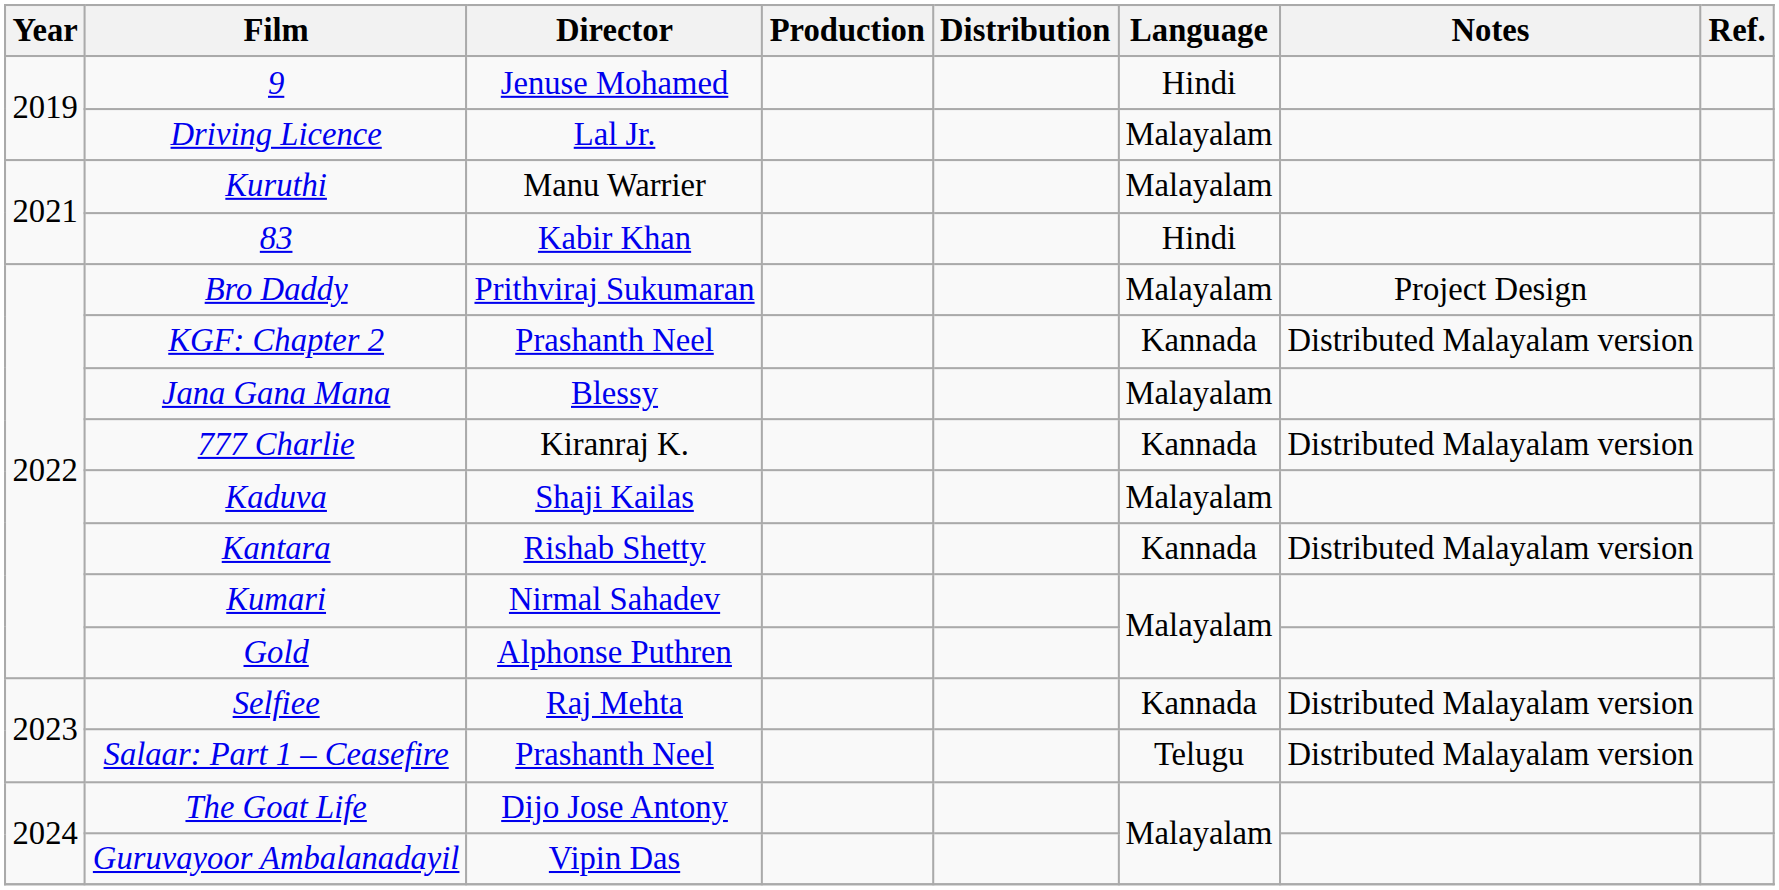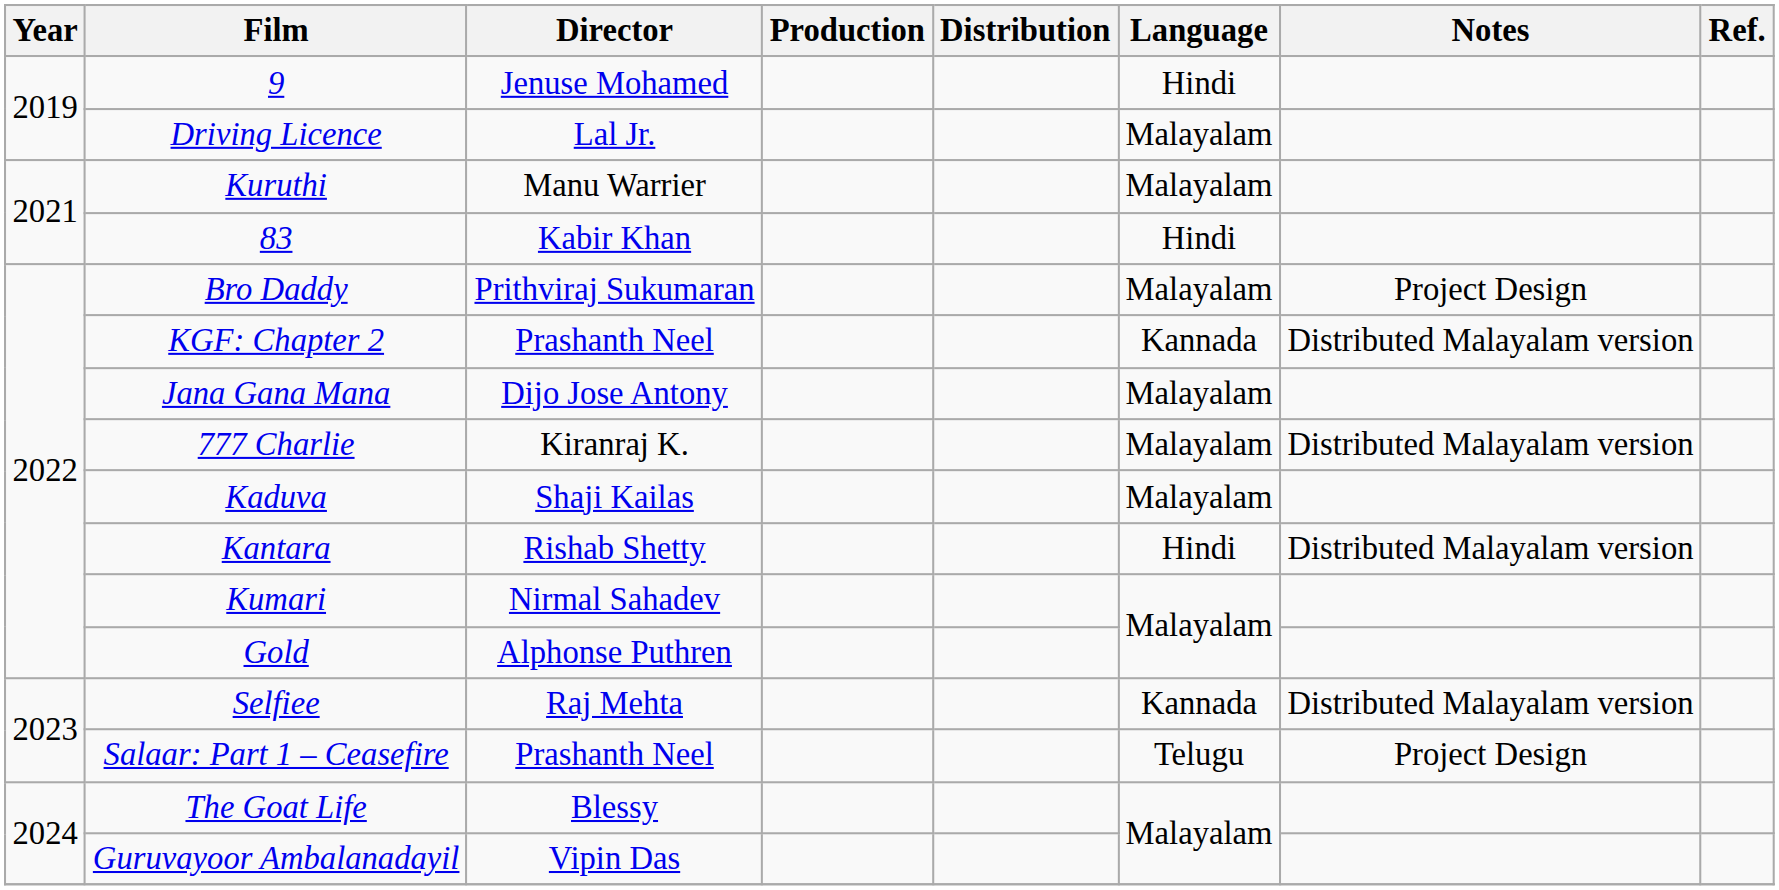Jana Gana Mana | Director: Blessy -> Dijo Jose Antony
777 Charlie | Language: Kannada -> Malayalam
Kantara | Language: Kannada -> Hindi
Salaar: Part 1 – Ceasefire | Notes: Distributed Malayalam version -> Project Design
The Goat Life | Director: Dijo Jose Antony -> Blessy
